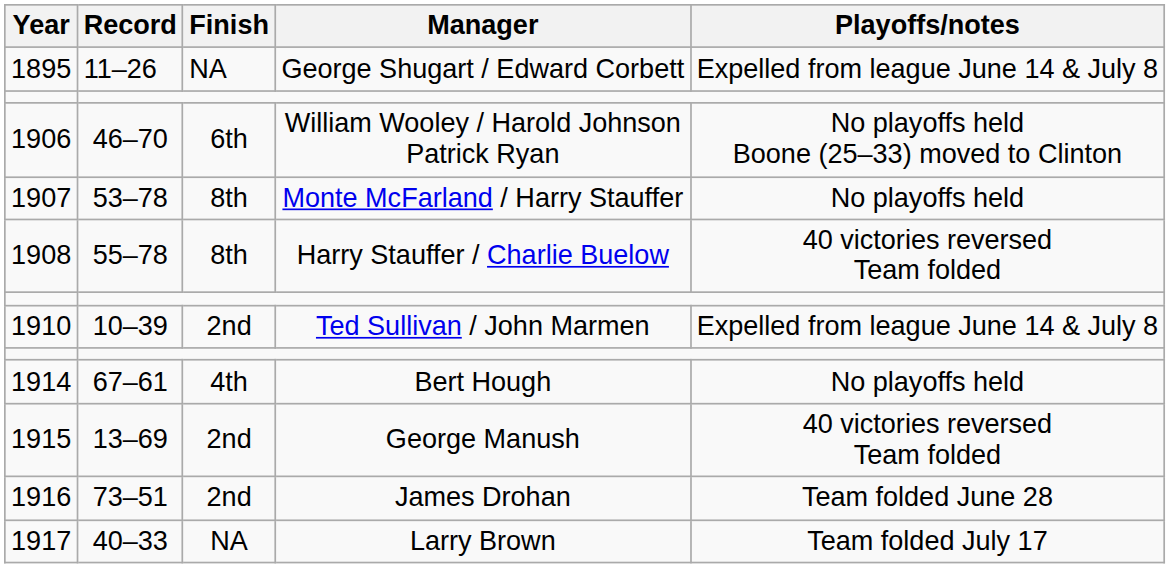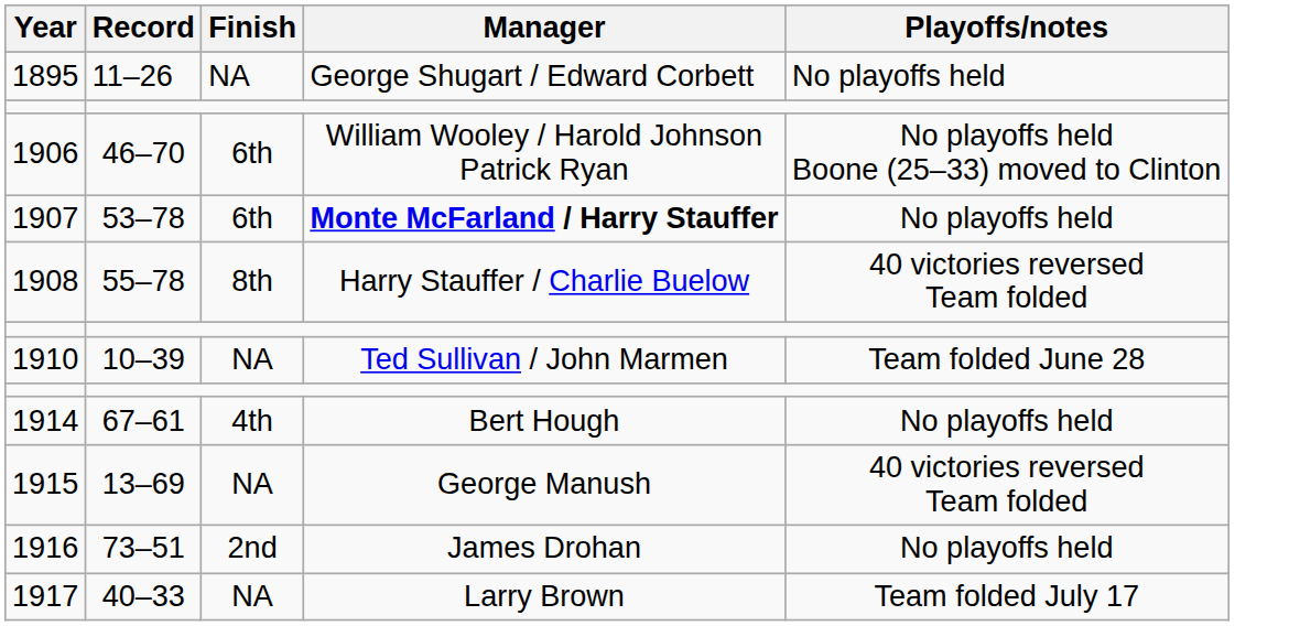1895 | Playoffs/notes: Expelled from league June 14 & July 8 -> No playoffs held
1907 | Finish: 8th -> 6th
1907 | Manager: normal -> bold
1910 | Finish: 2nd -> NA
1910 | Playoffs/notes: Expelled from league June 14 & July 8 -> Team folded June 28
1915 | Finish: 2nd -> NA
1916 | Playoffs/notes: Team folded June 28 -> No playoffs held
